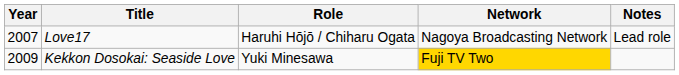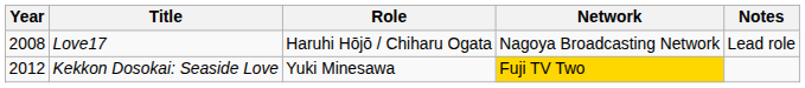Love17 | Year: 2007 -> 2008
Kekkon Dosokai: Seaside Love | Year: 2009 -> 2012
